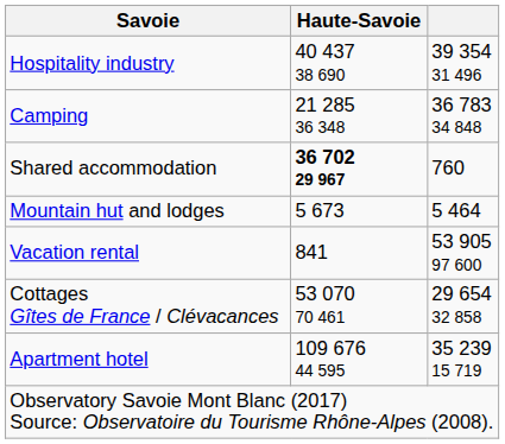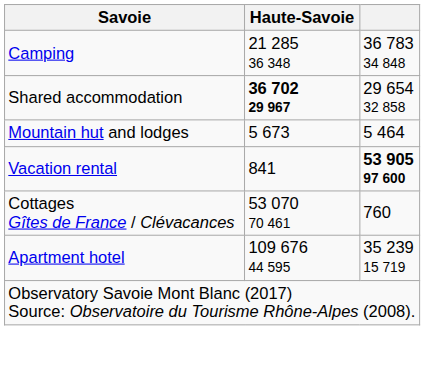- row: Hospitality industry | 40 437 38 690 | 39 354 31 496
Shared accommodation | column 3: 760 -> 29 654 32 858
Vacation rental | column 3: normal -> bold
Cottages Gîtes de France / Clévacances | column 3: 29 654 32 858 -> 760
